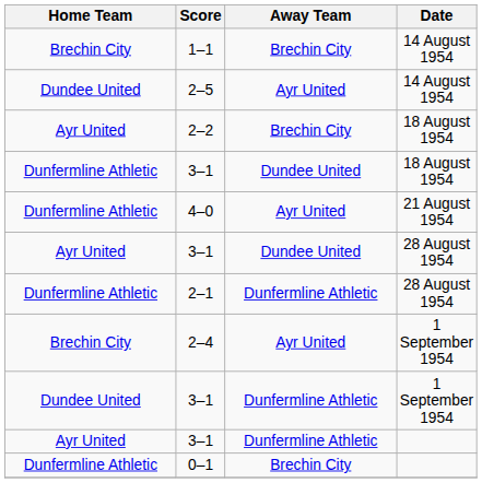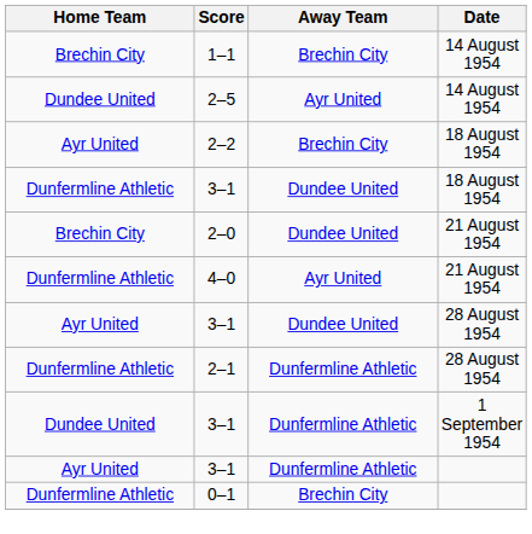+ row: Brechin City | 2–0 | Dundee United | 21 August 1954
- row: Brechin City | 2–4 | Ayr United | 1 September 1954
